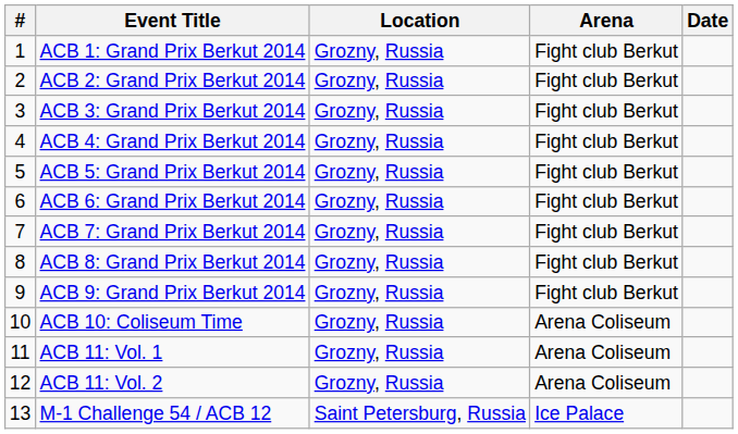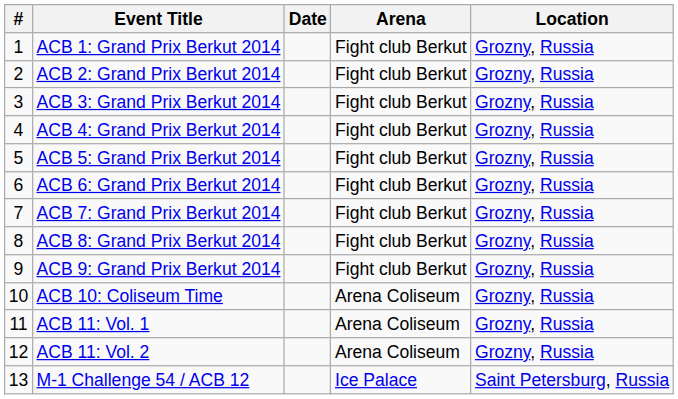columns swapped: Date <-> Location
